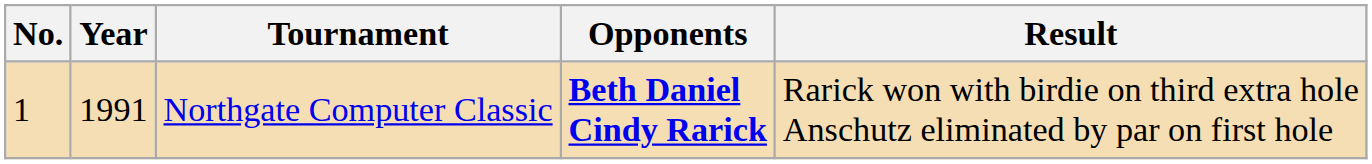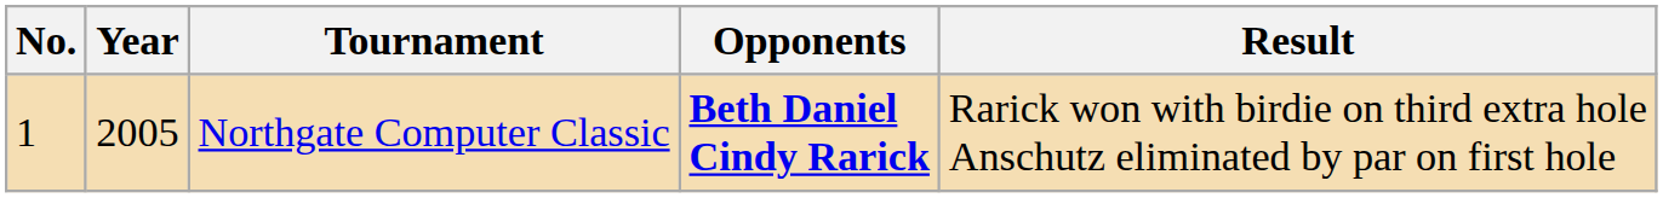Northgate Computer Classic | Year: 1991 -> 2005
